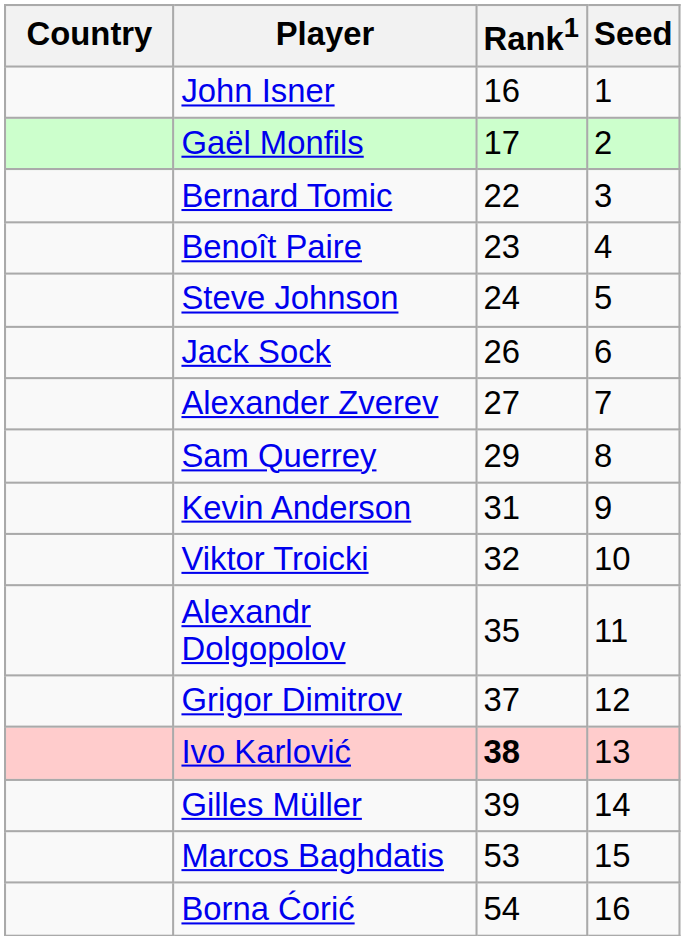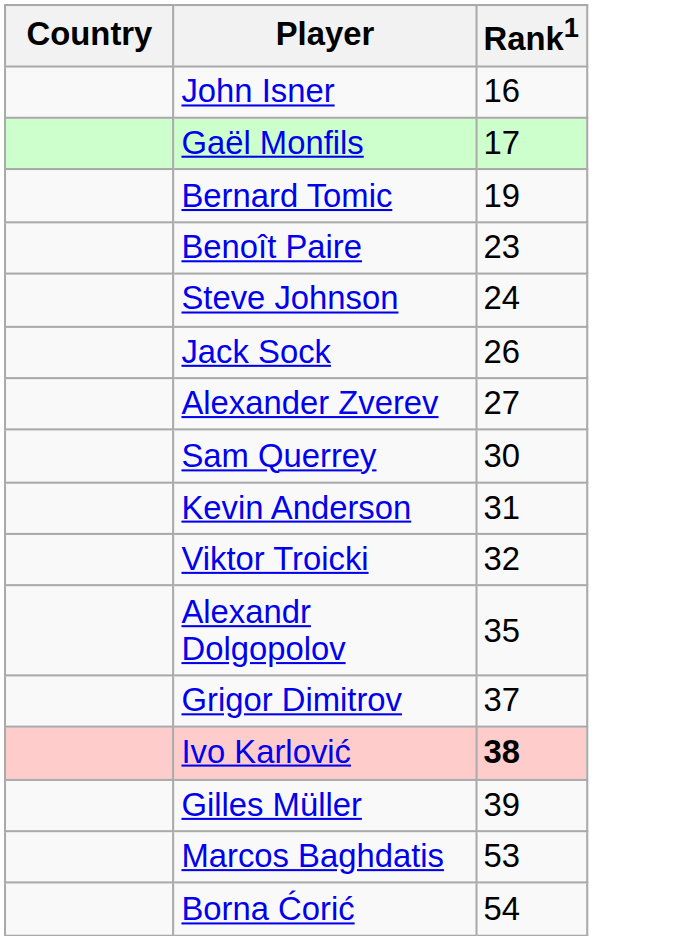- column: Seed | 1 | 2 | 3 | 4 | 5 | 6 | 7 | 8 | 9 | 10 | 11 | 12 | 13 | 14 | 15 | 16
Bernard Tomic | Rank1: 22 -> 19
Sam Querrey | Rank1: 29 -> 30
